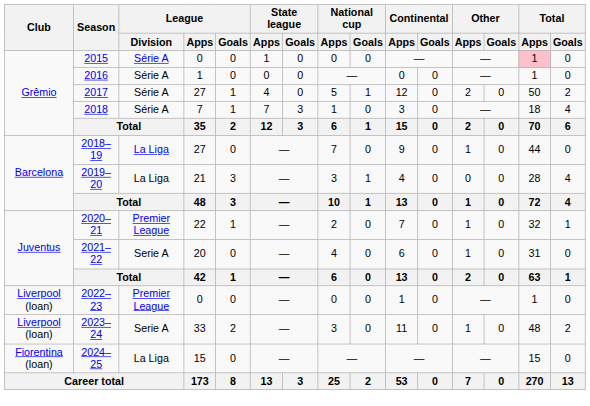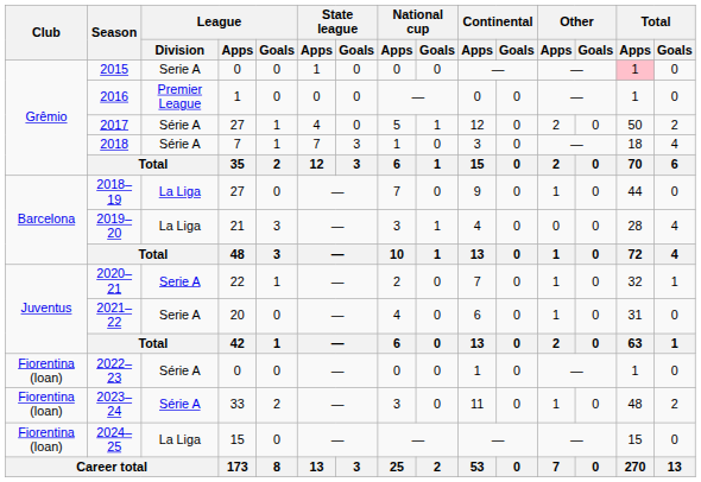2015 | League / Division: Série A -> Serie A
2016 | League / Division: Série A -> Premier League
2020–21 | League / Division: Premier League -> Serie A
2022–23 | Club: Liverpool (loan) -> Fiorentina (loan)
2022–23 | League / Division: Premier League -> Série A
2023–24 | Club: Liverpool (loan) -> Fiorentina (loan)
2023–24 | League / Division: Serie A -> Série A
